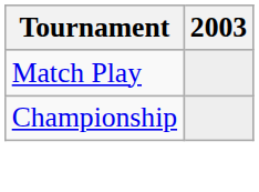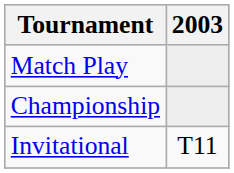+ row: Invitational | T11
